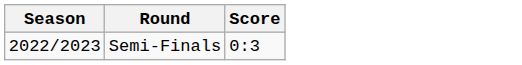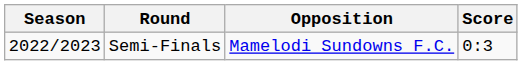+ column: Opposition | Mamelodi Sundowns F.C.
